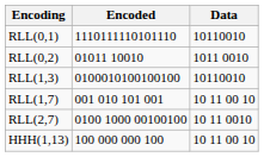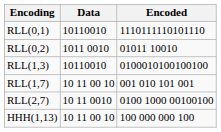columns swapped: Data <-> Encoded
